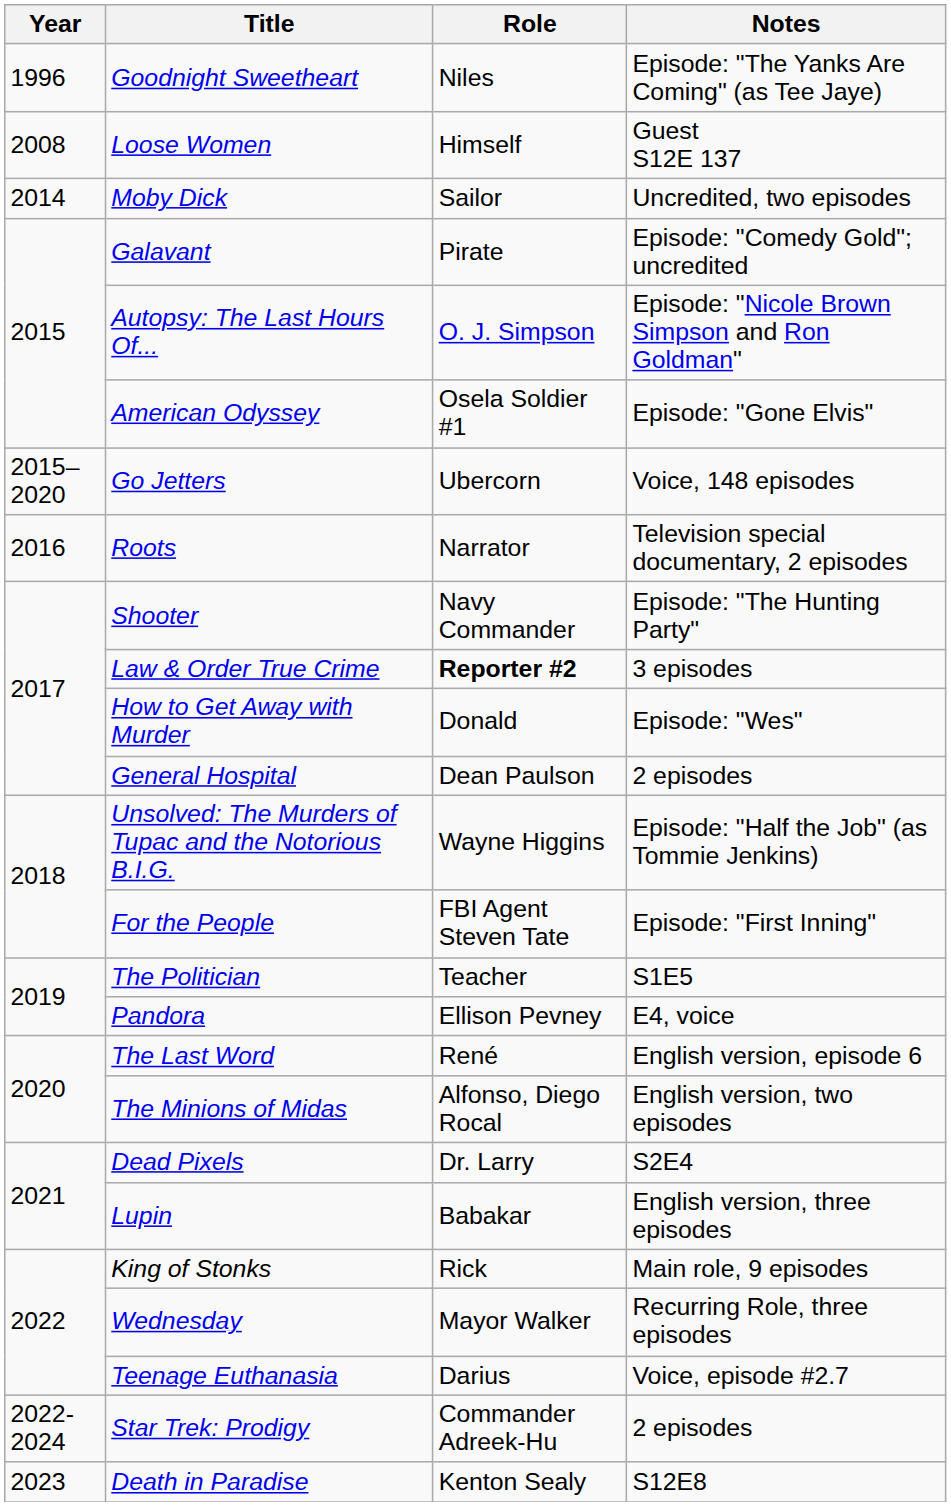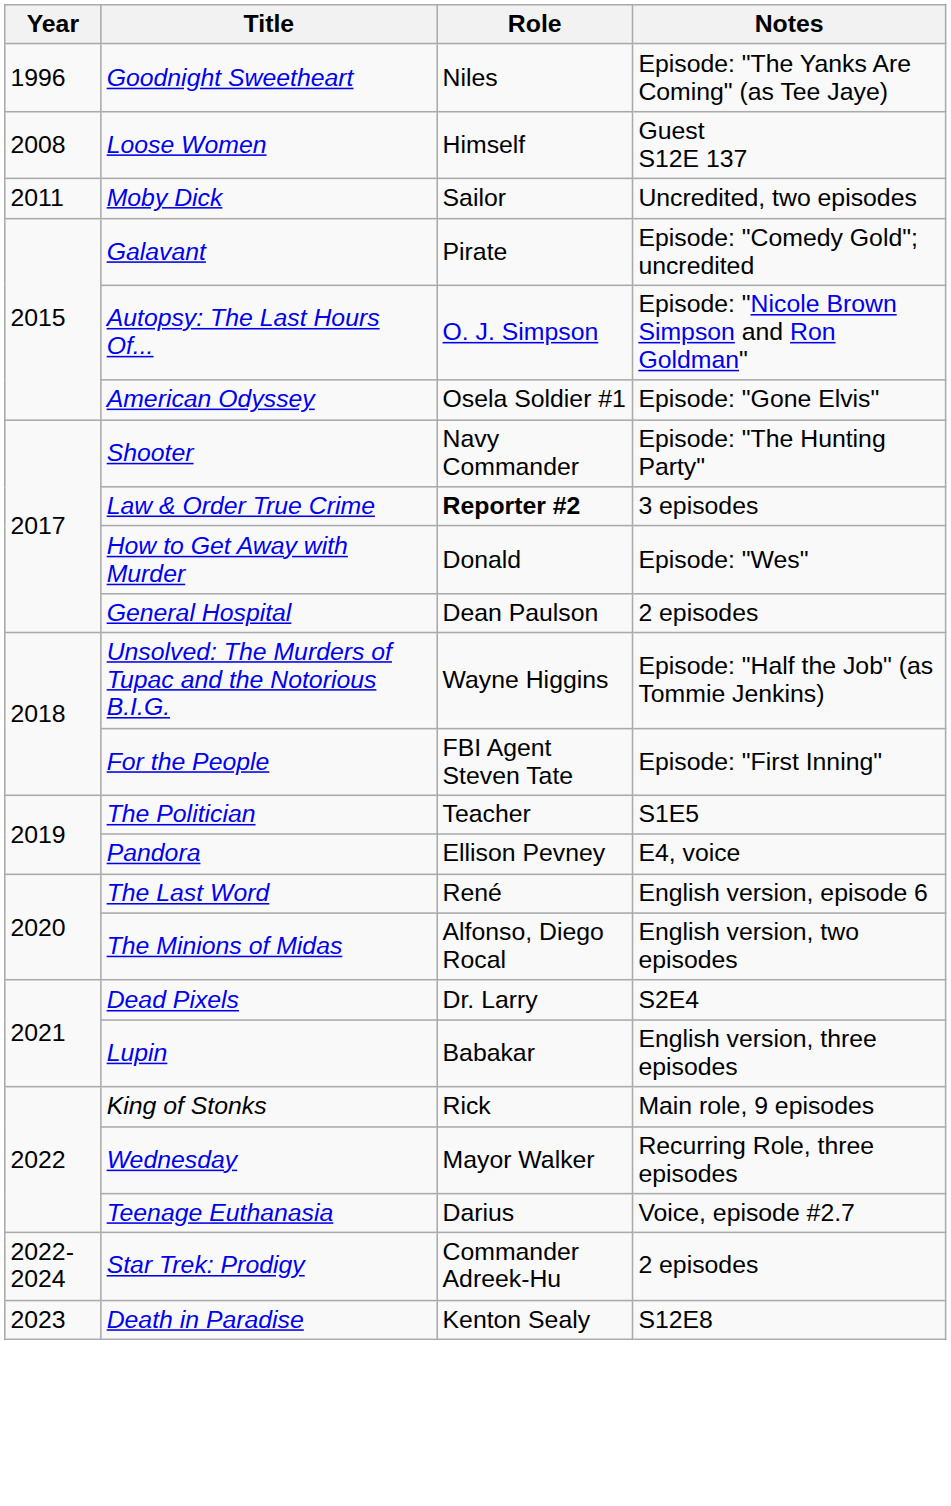Moby Dick | Year: 2014 -> 2011
- row: 2015–2020 | Go Jetters | Ubercorn | Voice, 148 episodes
- row: 2016 | Roots | Narrator | Television special documentary, 2 episodes
